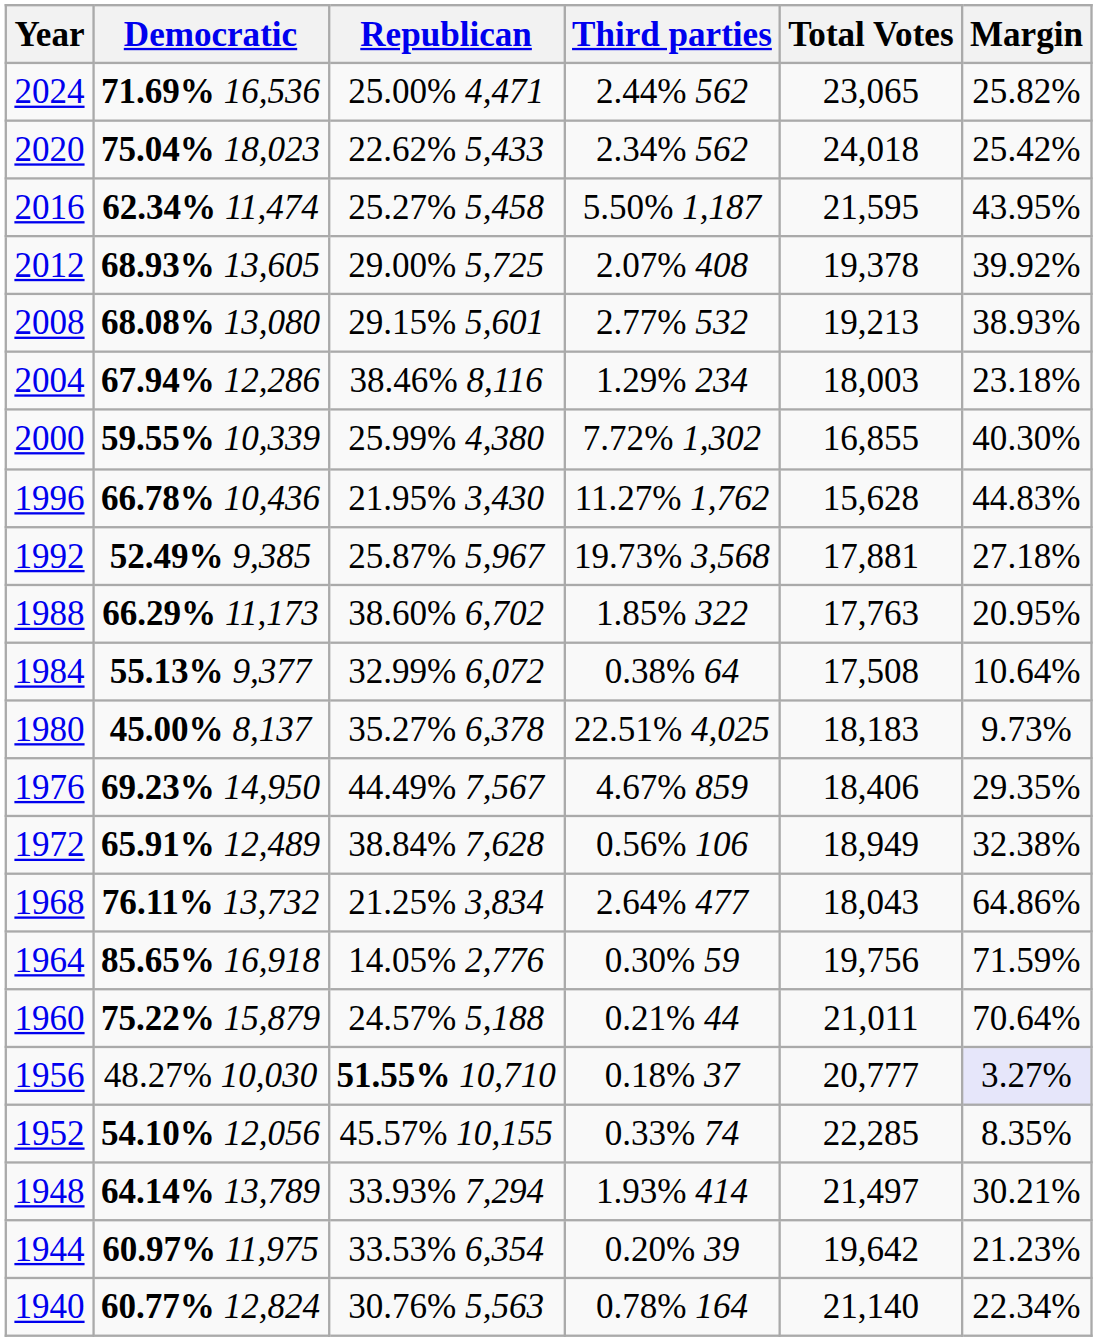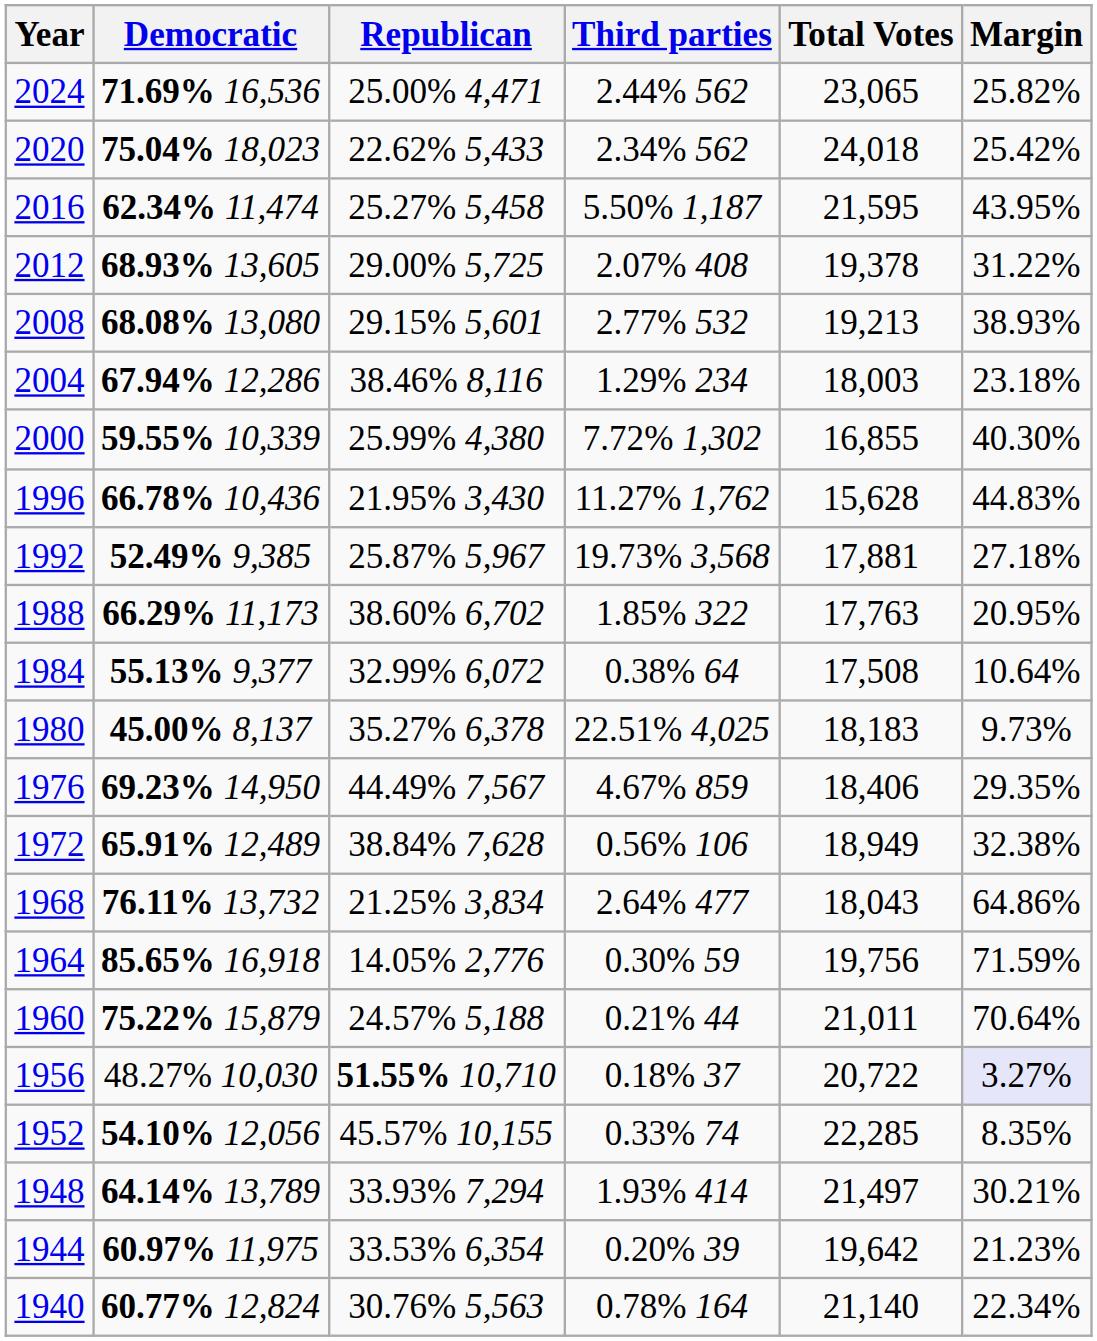2012 | Margin: 39.92% -> 31.22%
1956 | Total Votes: 20,777 -> 20,722
